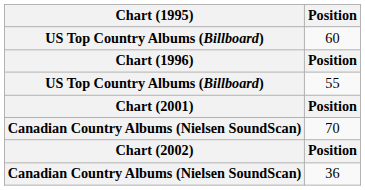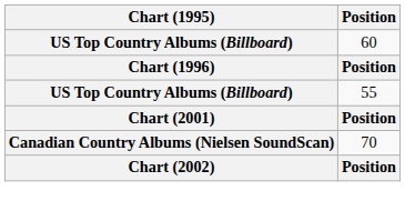- row: Canadian Country Albums (Nielsen SoundScan) | 36
